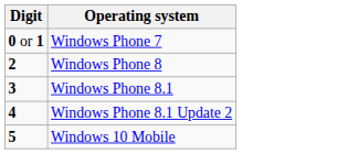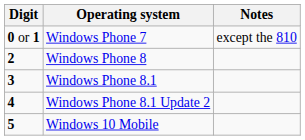+ column: Notes | except the 810
